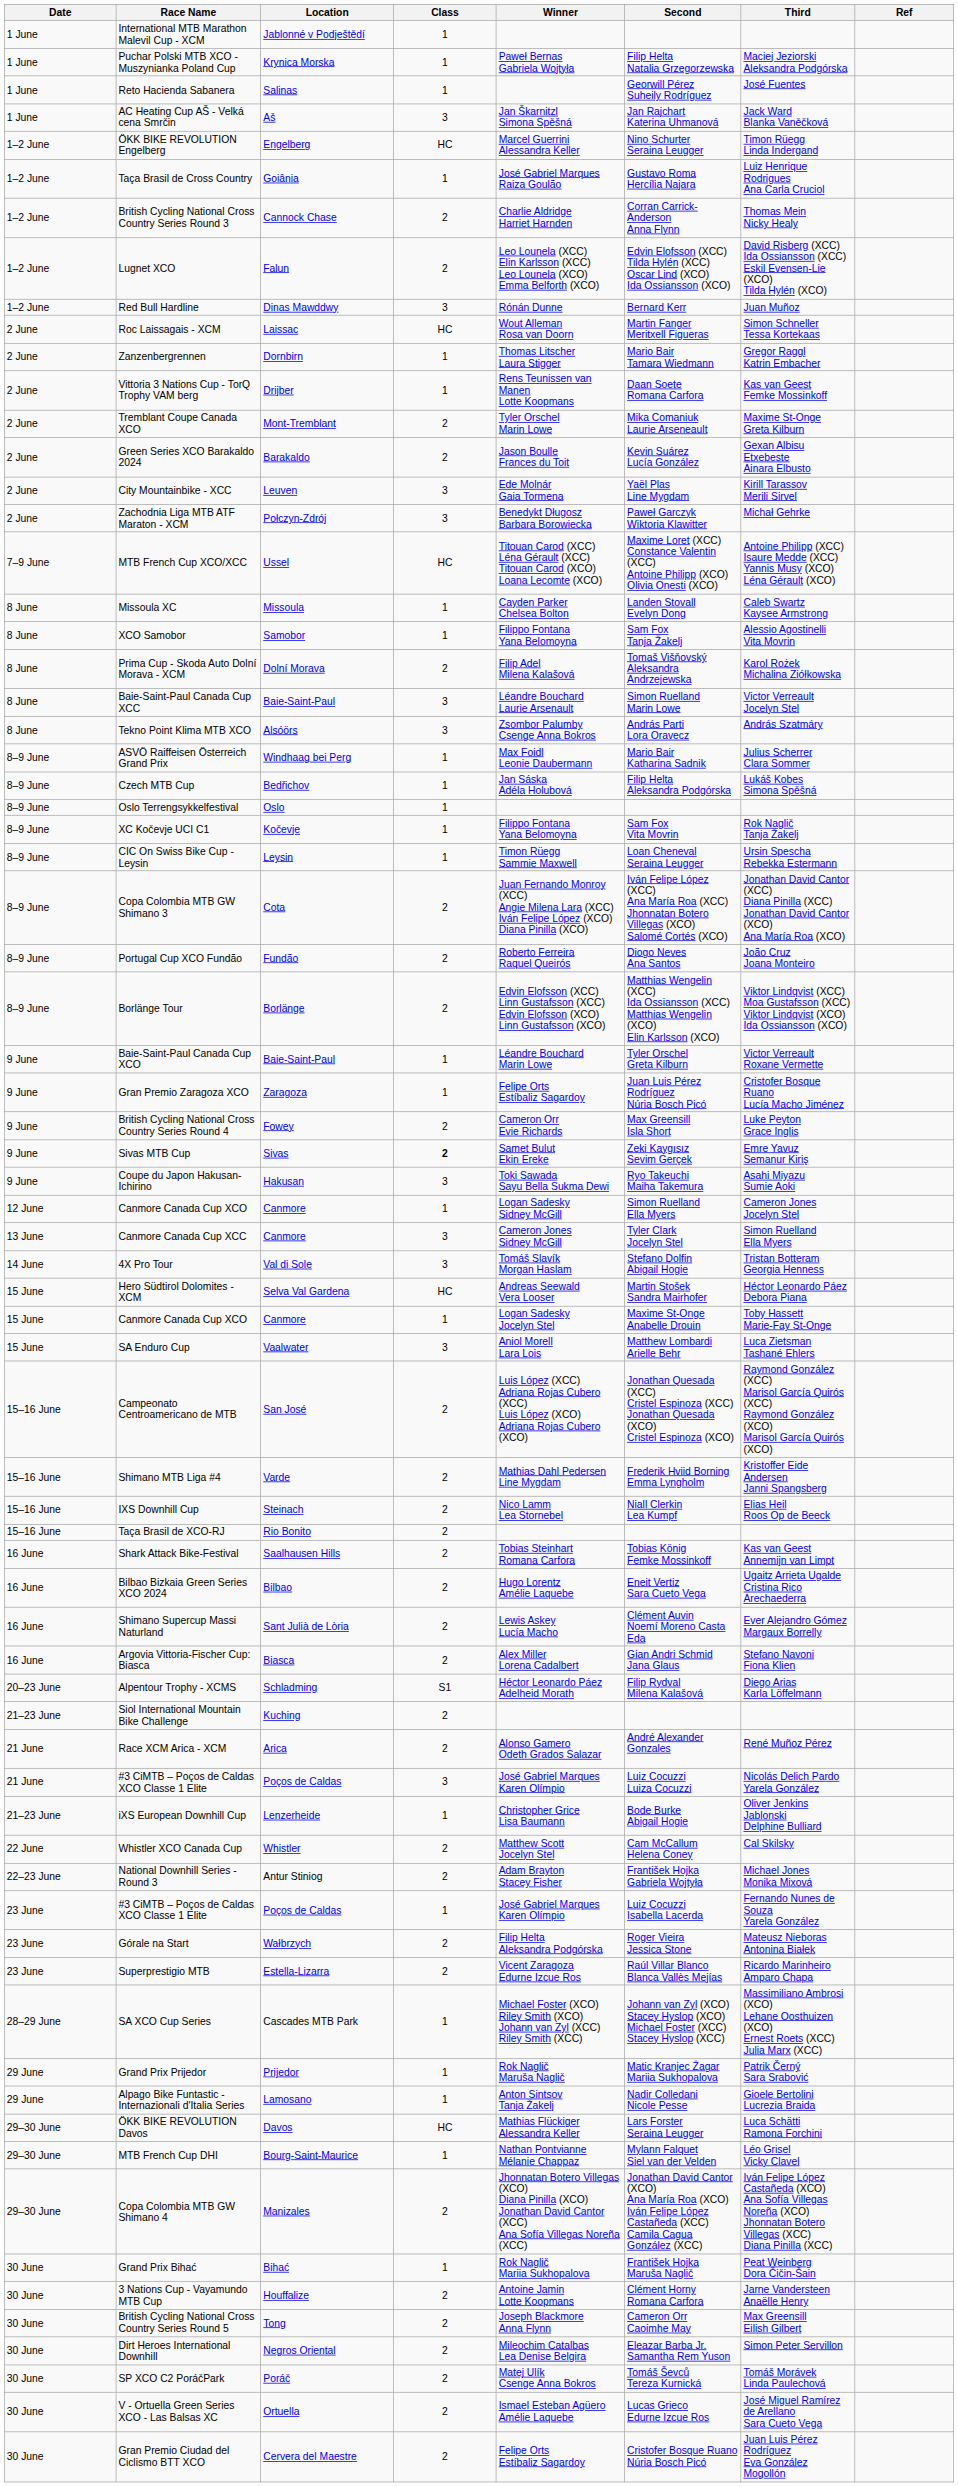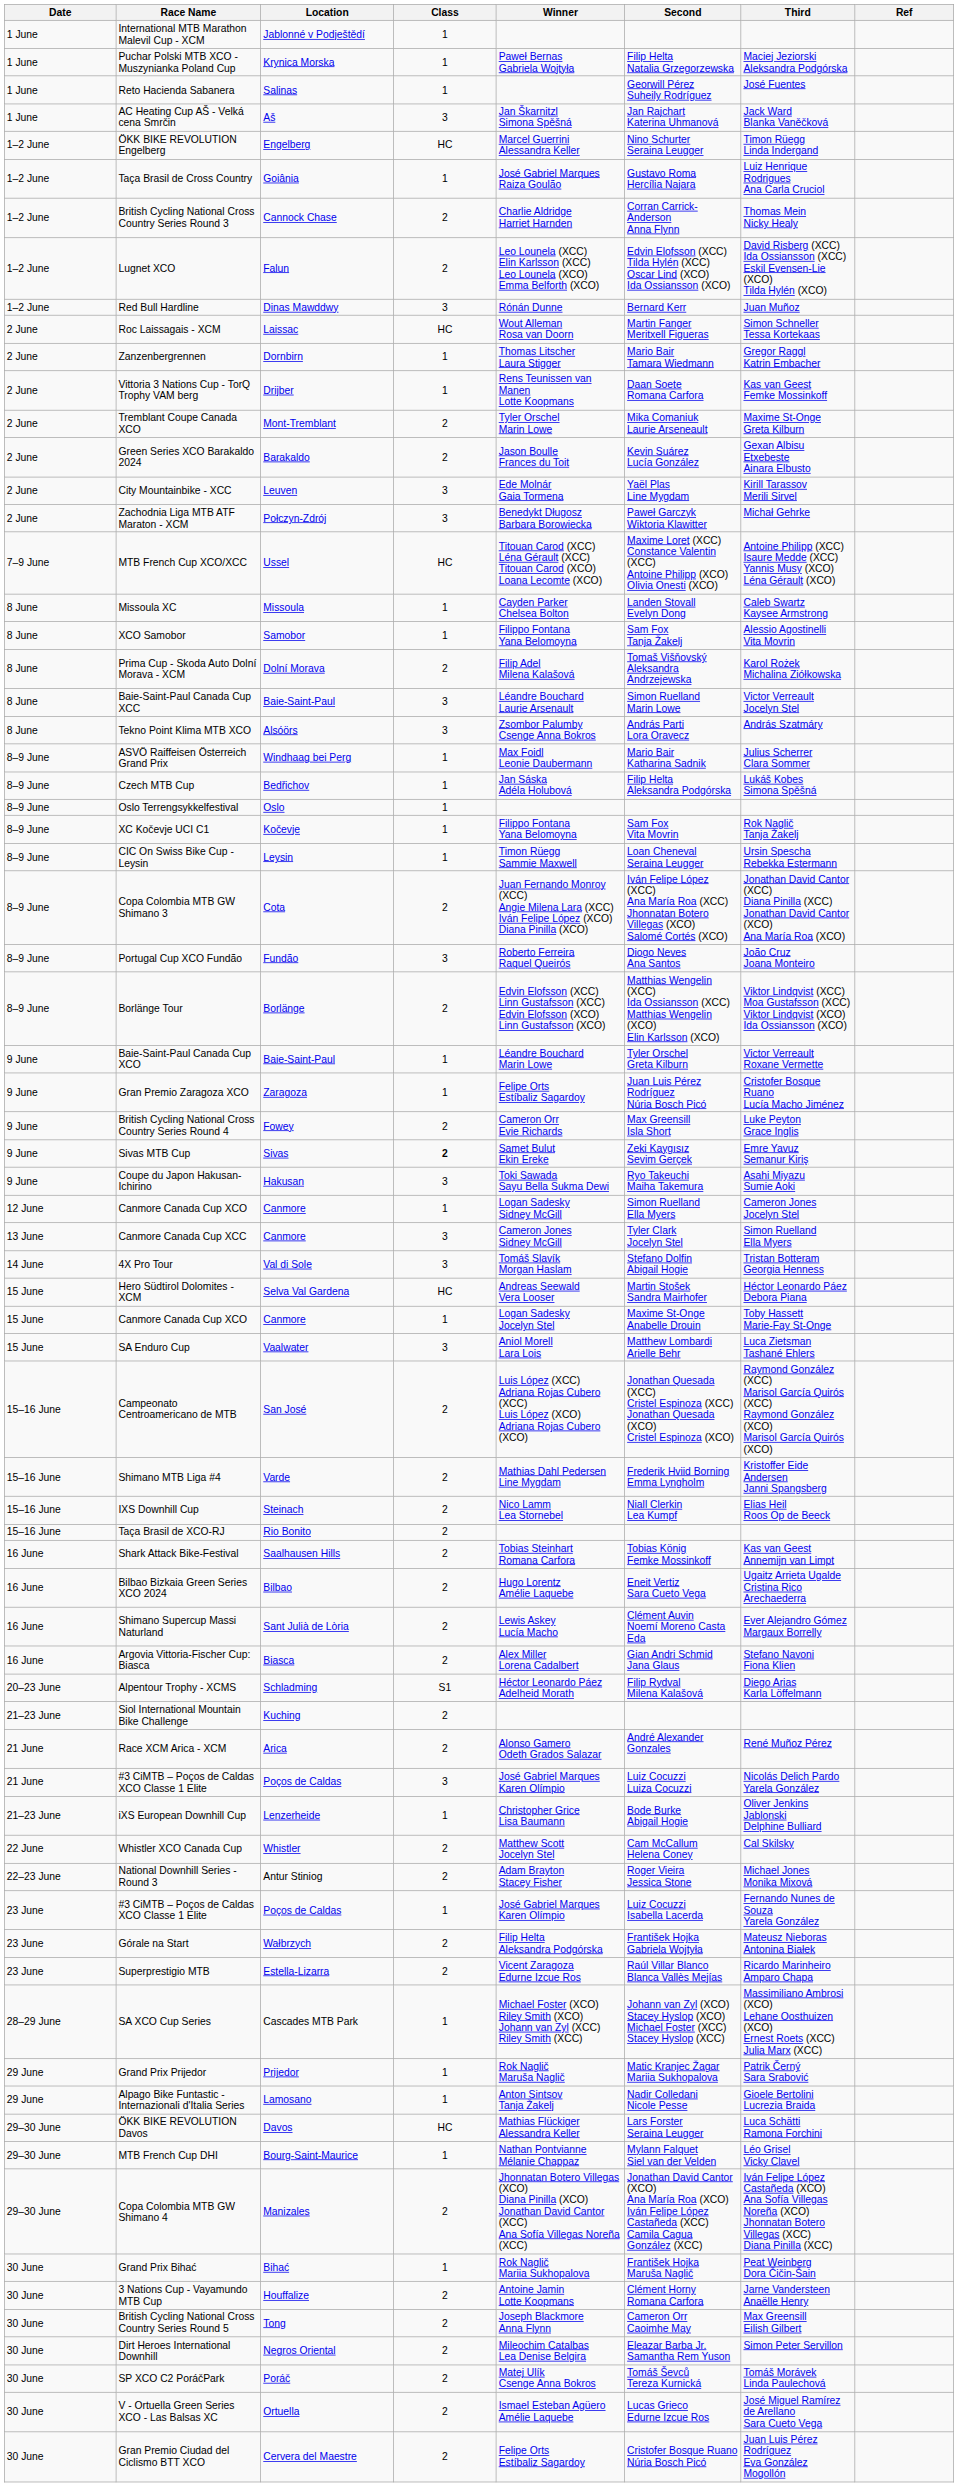Portugal Cup XCO Fundão | Class: 2 -> 3
National Downhill Series - Round 3 | Second: František Hojka Gabriela Wojtyła -> Roger Vieira Jessica Stone
Górale na Start | Second: Roger Vieira Jessica Stone -> František Hojka Gabriela Wojtyła
